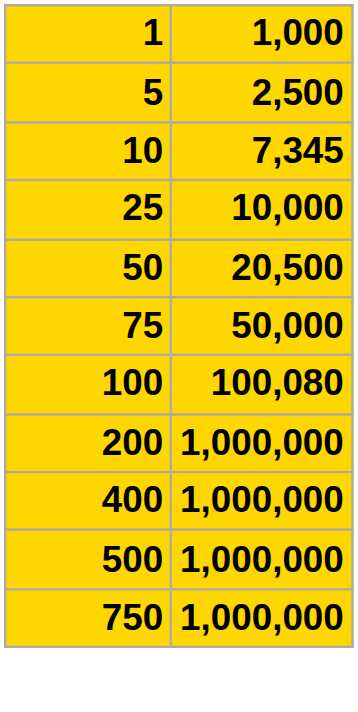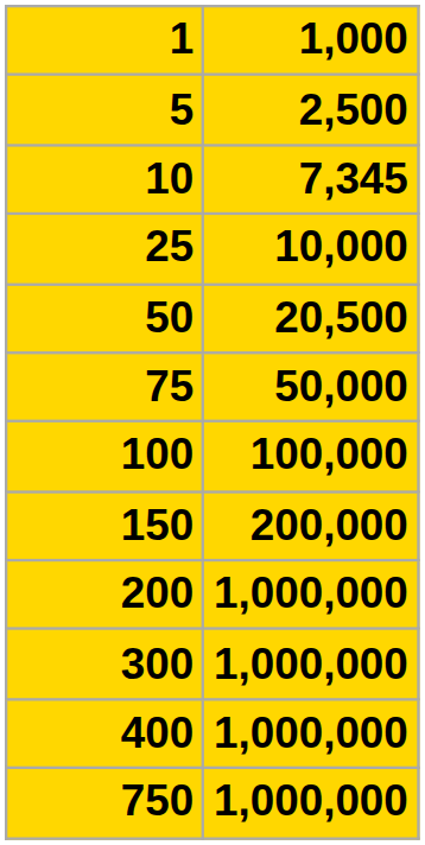100 | 1,000: 100,080 -> 100,000
+ row: 150 | 200,000
+ row: 300 | 1,000,000
- row: 500 | 1,000,000
